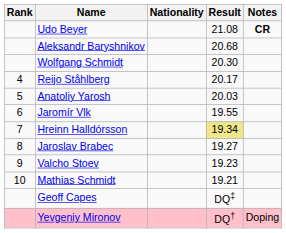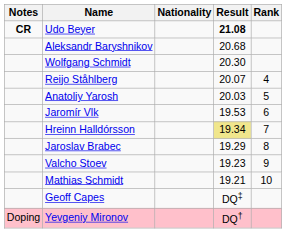columns swapped: Rank <-> Notes
Udo Beyer | Result: normal -> bold
Reijo Ståhlberg | Result: 20.17 -> 20.07
Jaromír Vlk | Result: 19.55 -> 19.53
Jaroslav Brabec | Result: 19.27 -> 19.29
